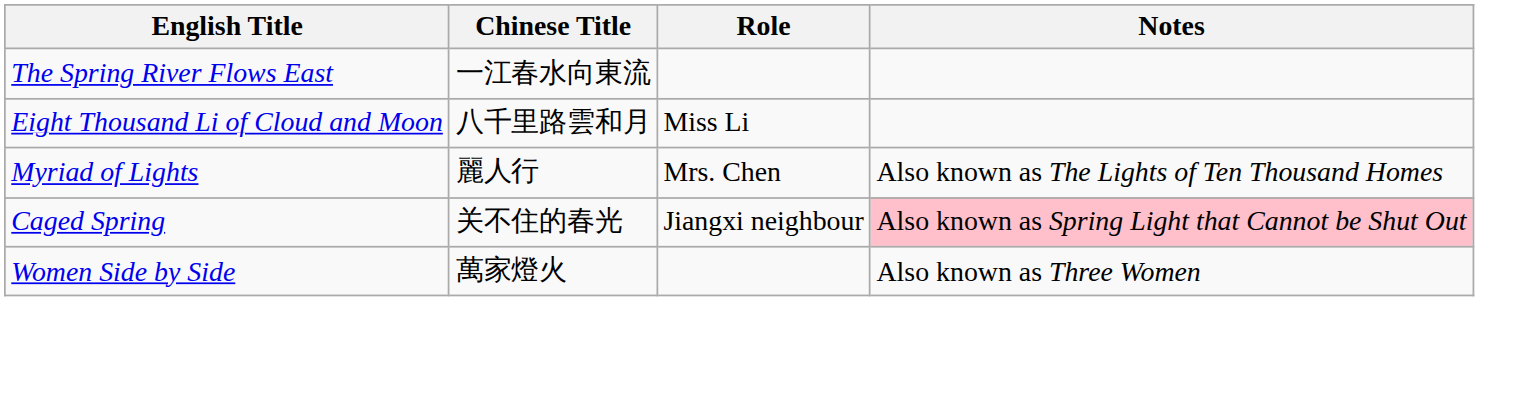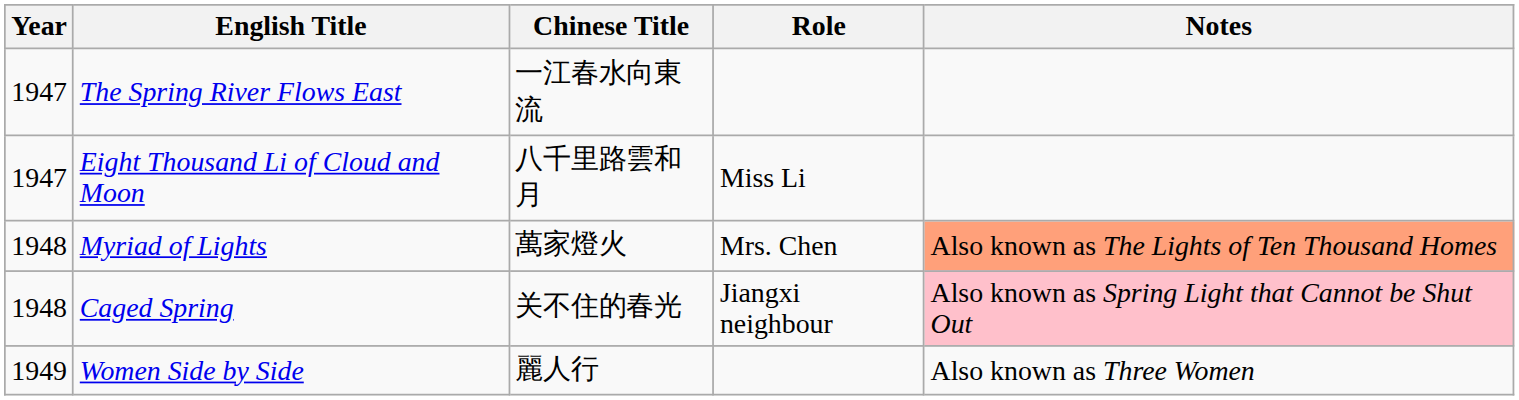+ column: Year | 1947 | 1947 | 1948 | 1948 | 1949
Myriad of Lights | Chinese Title: 麗人行 -> 萬家燈火
Myriad of Lights | Notes: no background -> lightsalmon background
Women Side by Side | Chinese Title: 萬家燈火 -> 麗人行
